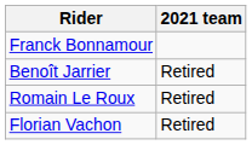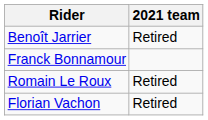rows swapped: Franck Bonnamour <-> Benoît Jarrier
